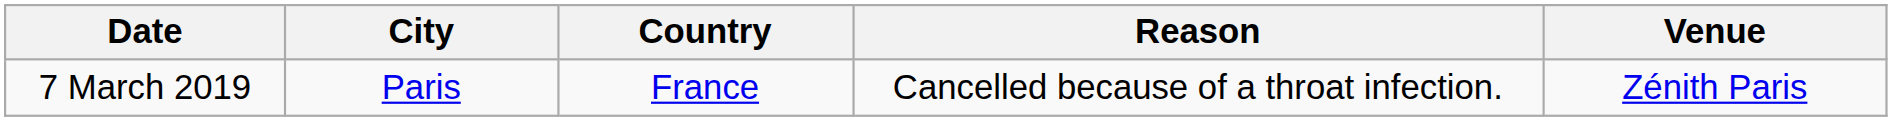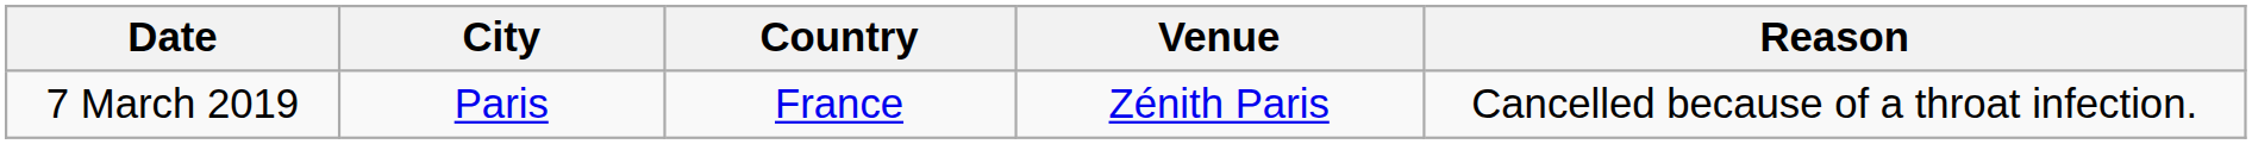columns swapped: Venue <-> Reason
